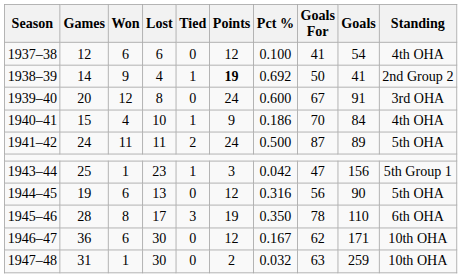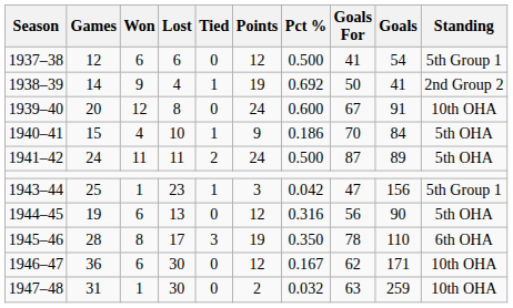1937–38 | Pct %: 0.100 -> 0.500
1937–38 | Standing: 4th OHA -> 5th Group 1
1938–39 | Points: bold -> normal
1939–40 | Standing: 3rd OHA -> 10th OHA
1940–41 | Standing: 4th OHA -> 5th OHA
